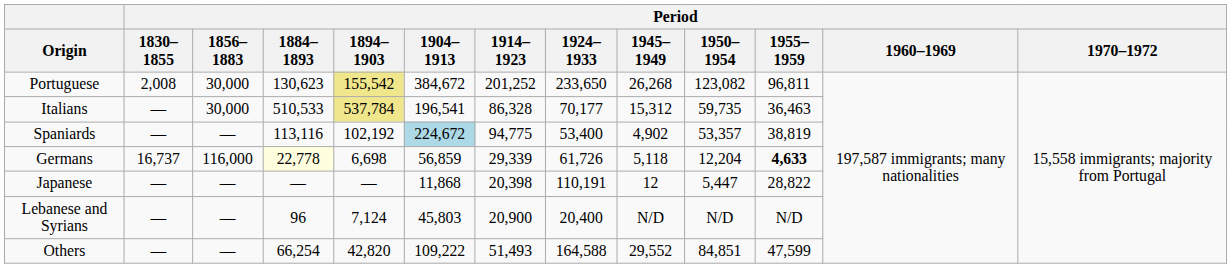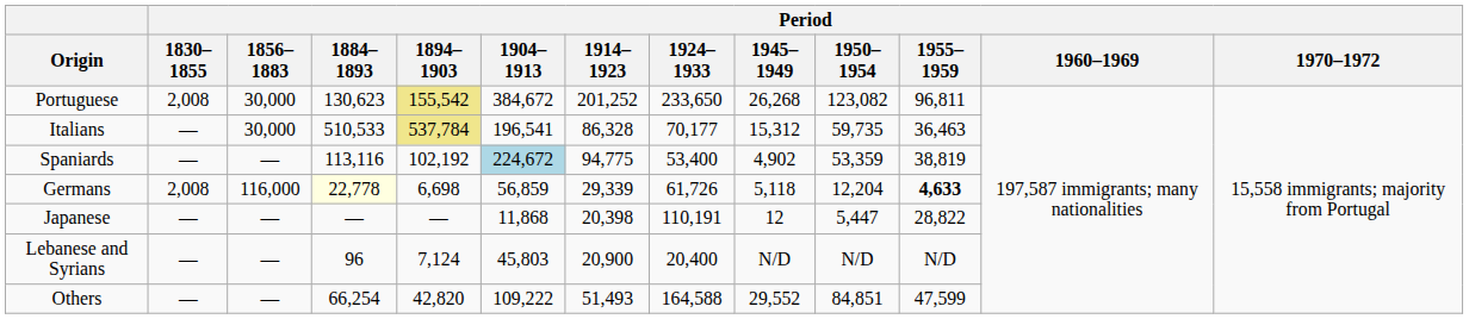Spaniards | Period / 1950–1954: 53,357 -> 53,359
Germans | Period / 1830–1855: 16,737 -> 2,008
